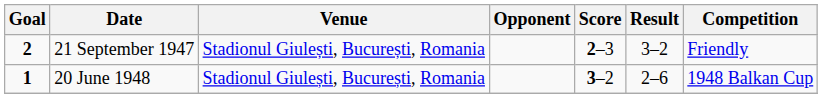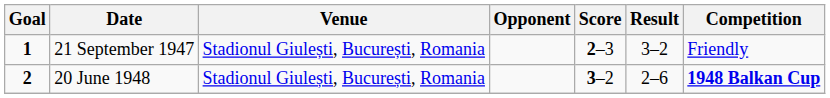21 September 1947 | Goal: 2 -> 1
20 June 1948 | Goal: 1 -> 2
20 June 1948 | Competition: normal -> bold
